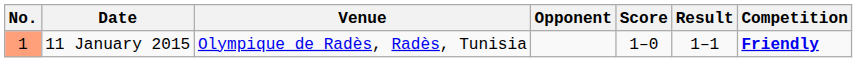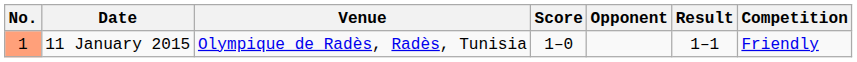columns swapped: Opponent <-> Score
11 January 2015 | Competition: bold -> normal
